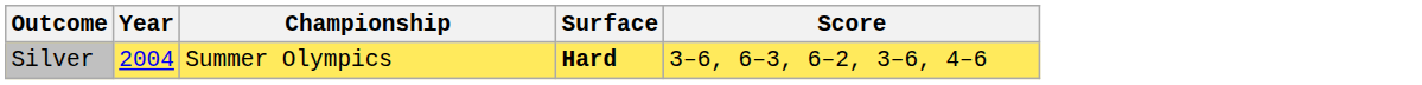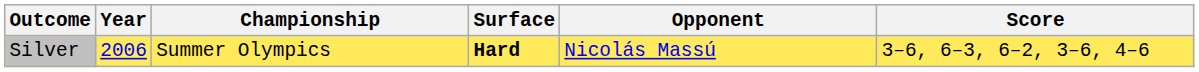+ column: Opponent | Nicolás Massú
Silver | Year: 2004 -> 2006
